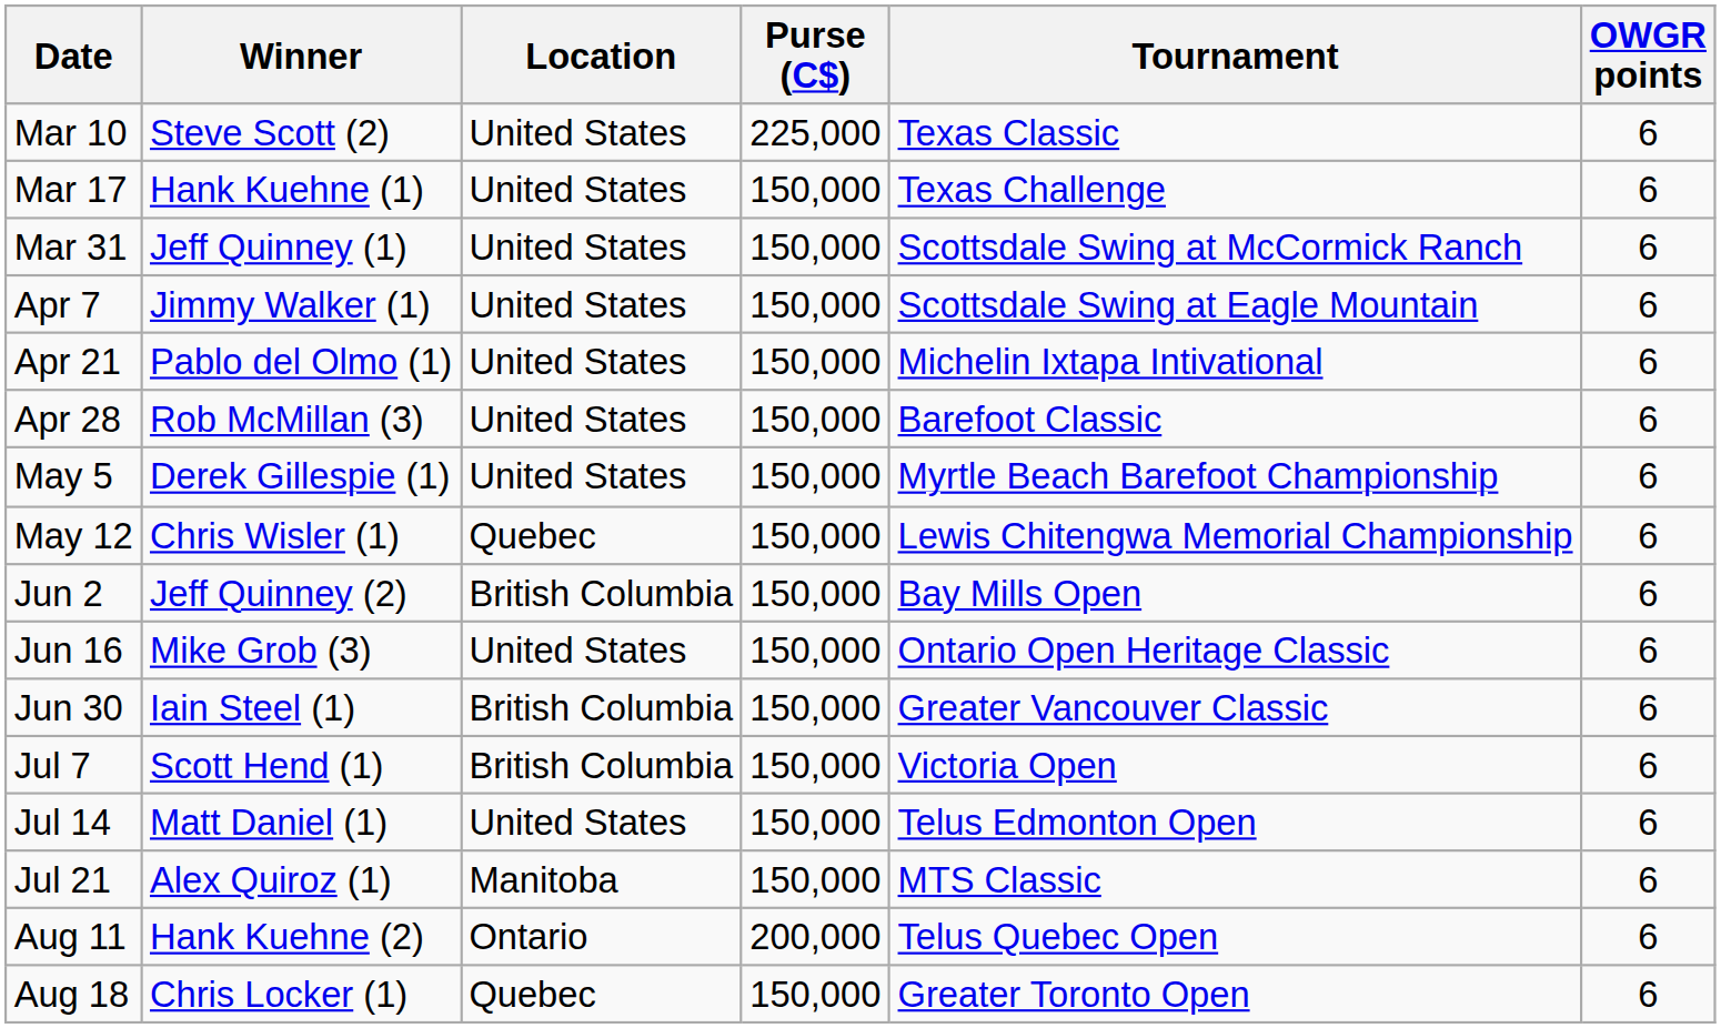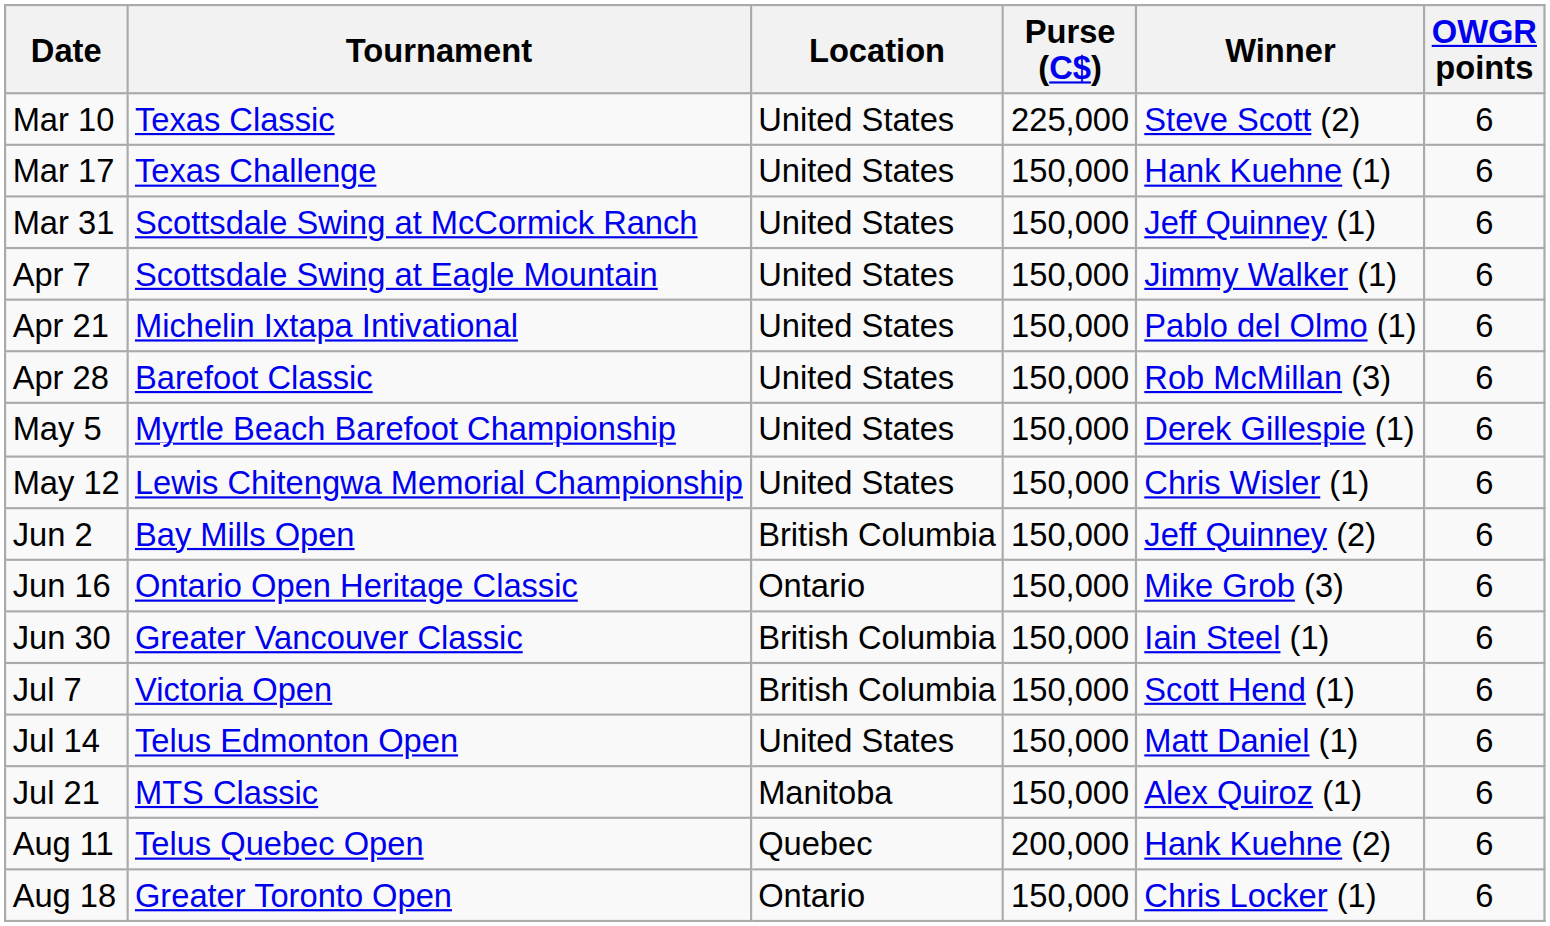columns swapped: Tournament <-> Winner
May 12 | Location: Quebec -> United States
Jun 16 | Location: United States -> Ontario
Aug 11 | Location: Ontario -> Quebec
Aug 18 | Location: Quebec -> Ontario
